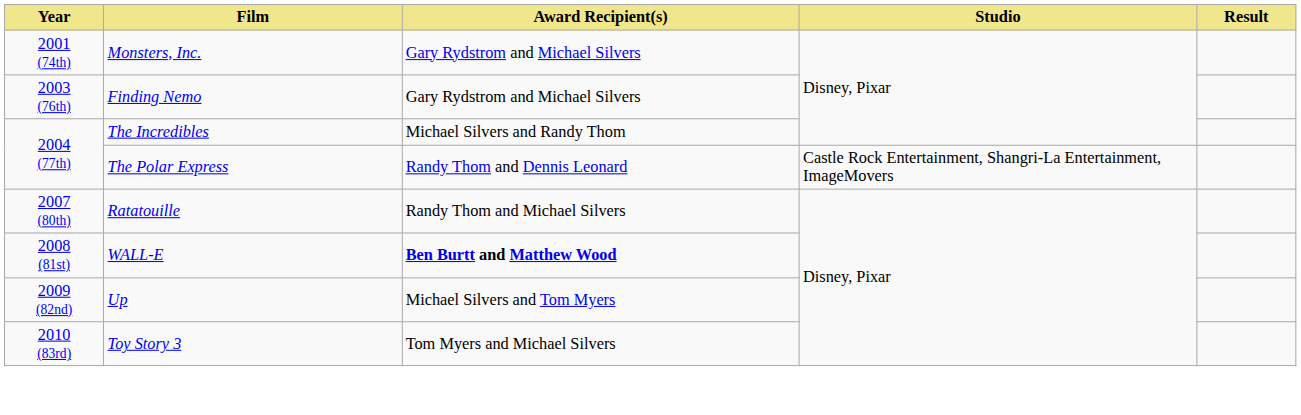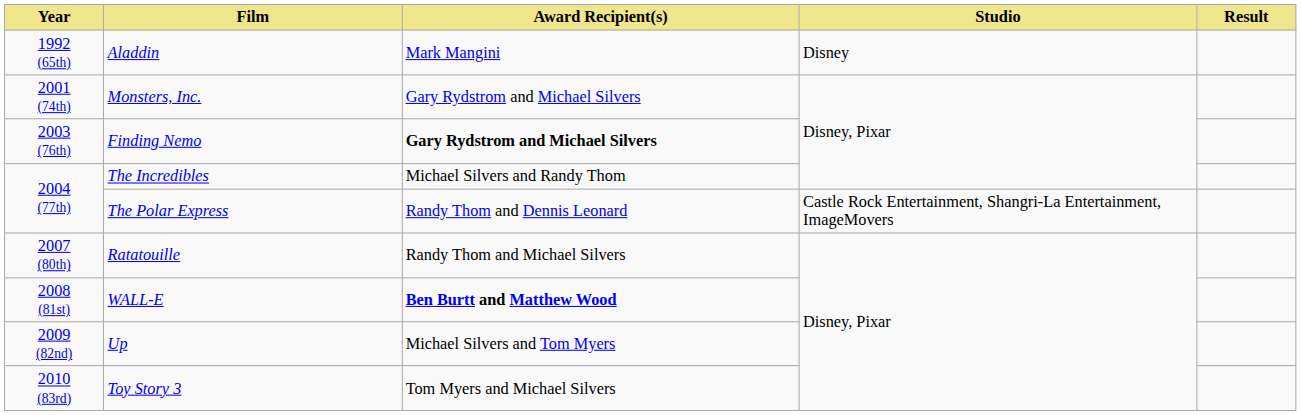+ row: 1992 (65th) | Aladdin | Mark Mangini | Disney
Finding Nemo | Award Recipient(s): normal -> bold
